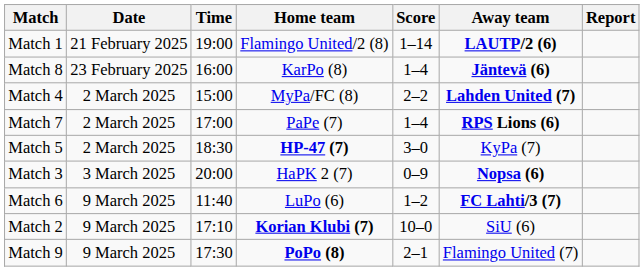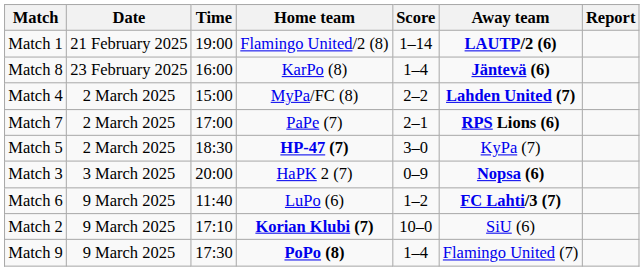Match 7 | Score: 1–4 -> 2–1
Match 9 | Score: 2–1 -> 1–4
